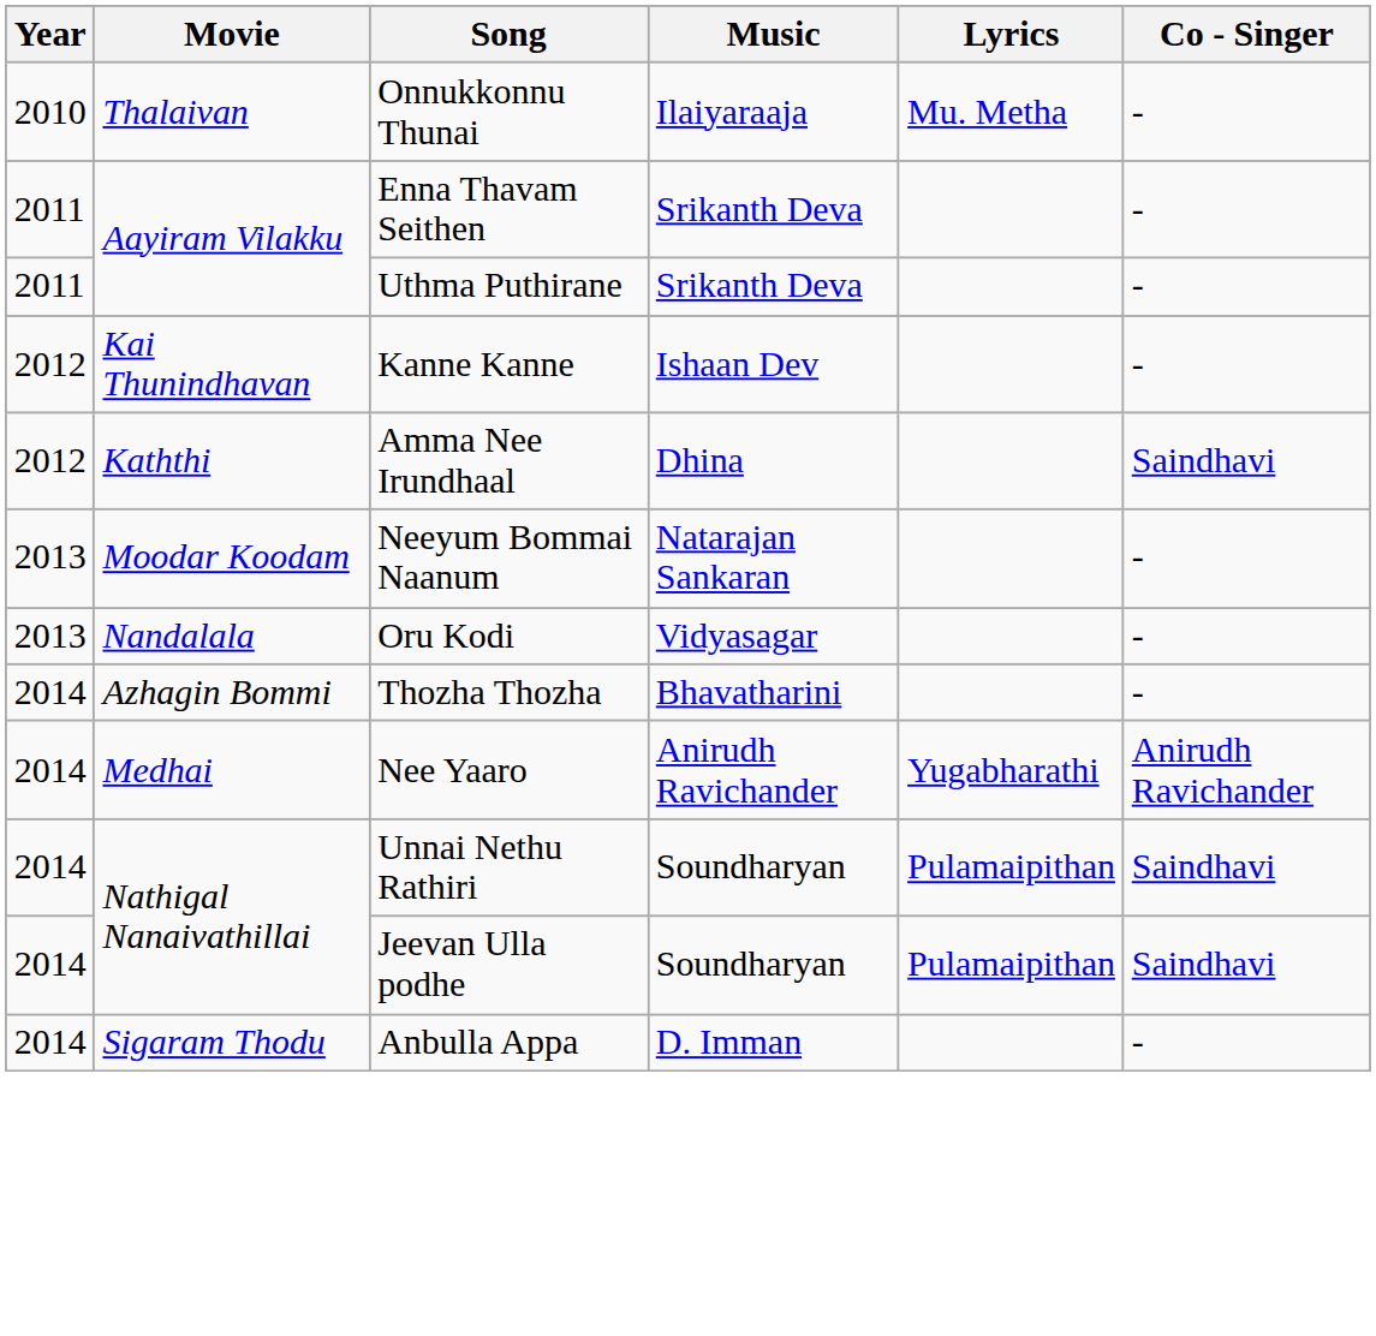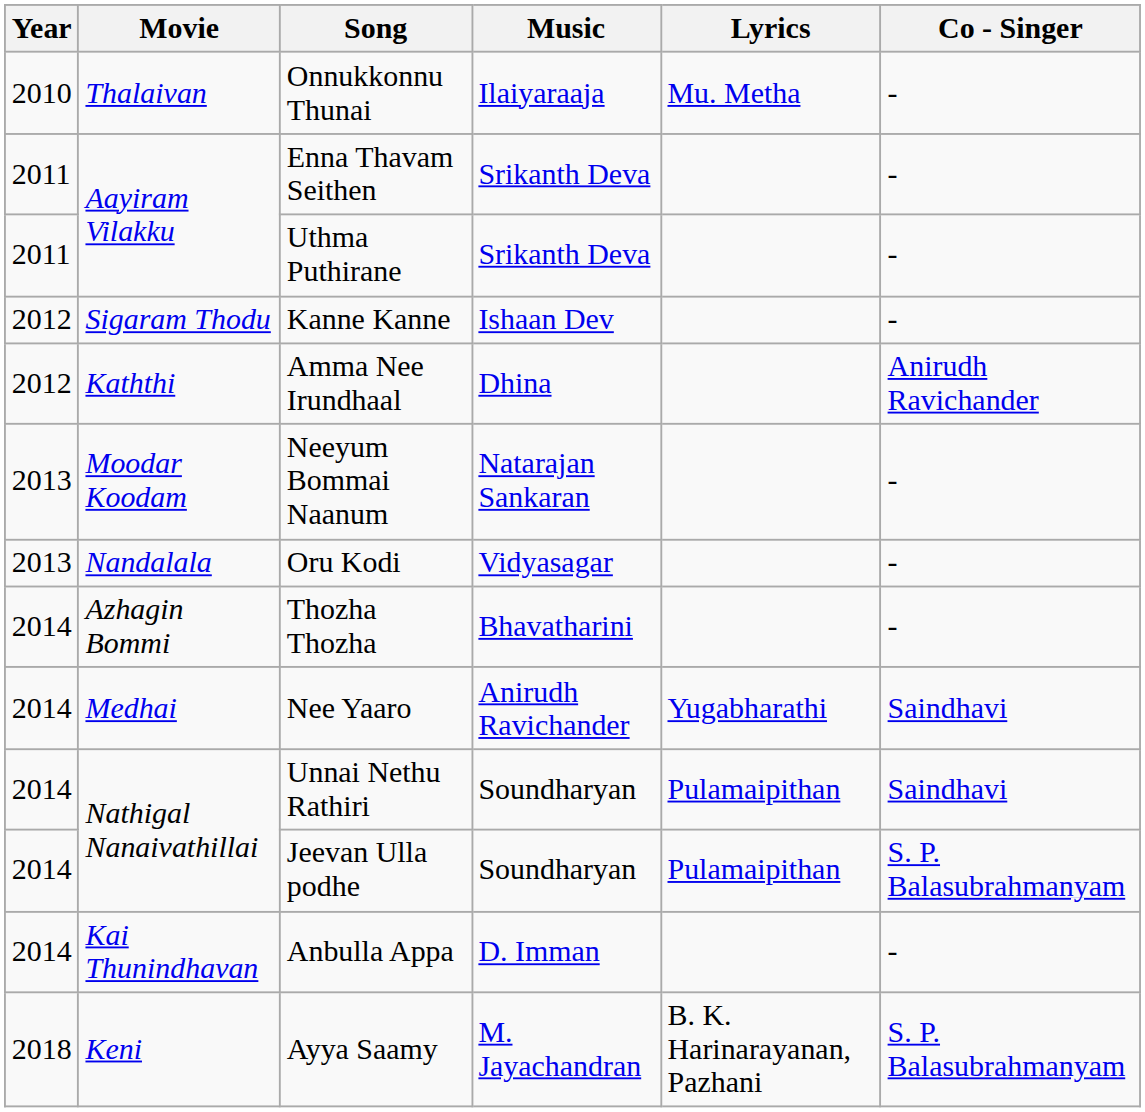Kanne Kanne | Movie: Kai Thunindhavan -> Sigaram Thodu
Amma Nee Irundhaal | Co - Singer: Saindhavi -> Anirudh Ravichander
Nee Yaaro | Co - Singer: Anirudh Ravichander -> Saindhavi
Jeevan Ulla podhe | Co - Singer: Saindhavi -> S. P. Balasubrahmanyam
Anbulla Appa | Movie: Sigaram Thodu -> Kai Thunindhavan
+ row: 2018 | Keni | Ayya Saamy | M. Jayachandran | B. K. Harinarayanan, Pazhani | S. P. Balasubrahmanyam
